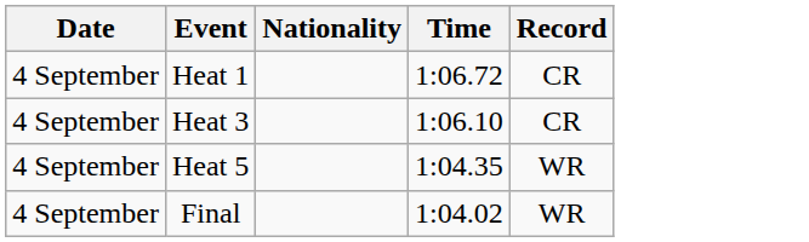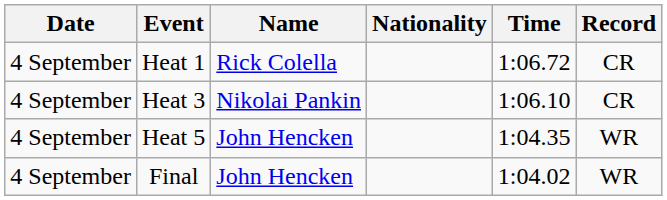+ column: Name | Rick Colella | Nikolai Pankin | John Hencken | John Hencken
